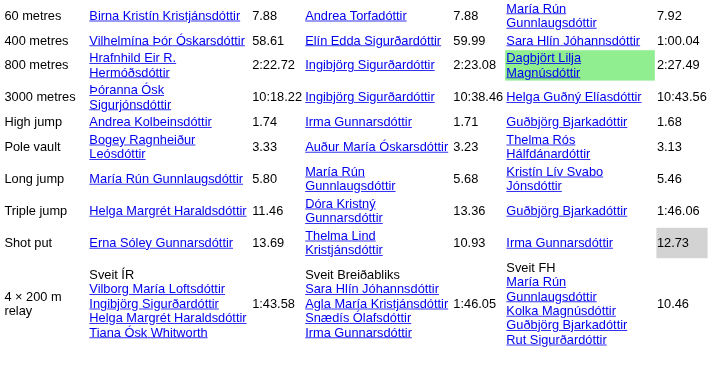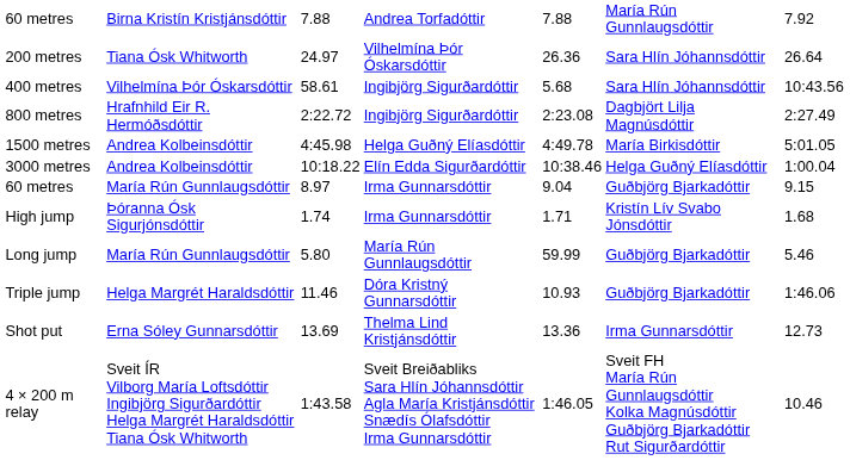+ row: 200 metres | Tiana Ósk Whitworth | 24.97 | Vilhelmína Þór Óskarsdóttir | 26.36 | Sara Hlín Jóhannsdóttir | 26.64
400 metres | column 4: Elín Edda Sigurðardóttir -> Ingibjörg Sigurðardóttir
400 metres | column 5: 59.99 -> 5.68
400 metres | column 7: 1:00.04 -> 10:43.56
800 metres | column 6: lightgreen background -> no background
+ row: 1500 metres | Andrea Kolbeinsdóttir | 4:45.98 | Helga Guðný Elíasdóttir | 4:49.78 | María Birkisdóttir | 5:01.05
3000 metres | column 2: Þóranna Ósk Sigurjónsdóttir -> Andrea Kolbeinsdóttir
3000 metres | column 4: Ingibjörg Sigurðardóttir -> Elín Edda Sigurðardóttir
3000 metres | column 7: 10:43.56 -> 1:00.04
+ row: 60 metres | María Rún Gunnlaugsdóttir | 8.97 | Irma Gunnarsdóttir | 9.04 | Guðbjörg Bjarkadóttir | 9.15
High jump | column 2: Andrea Kolbeinsdóttir -> Þóranna Ósk Sigurjónsdóttir
High jump | column 6: Guðbjörg Bjarkadóttir -> Kristín Lív Svabo Jónsdóttir
- row: Pole vault | Bogey Ragnheiður Leósdóttir | 3.33 | Auður María Óskarsdóttir | 3.23 | Thelma Rós Hálfdánardóttir | 3.13
Long jump | column 5: 5.68 -> 59.99
Long jump | column 6: Kristín Lív Svabo Jónsdóttir -> Guðbjörg Bjarkadóttir
Triple jump | column 5: 13.36 -> 10.93
Shot put | column 5: 10.93 -> 13.36
Shot put | column 7: lightgrey background -> no background
